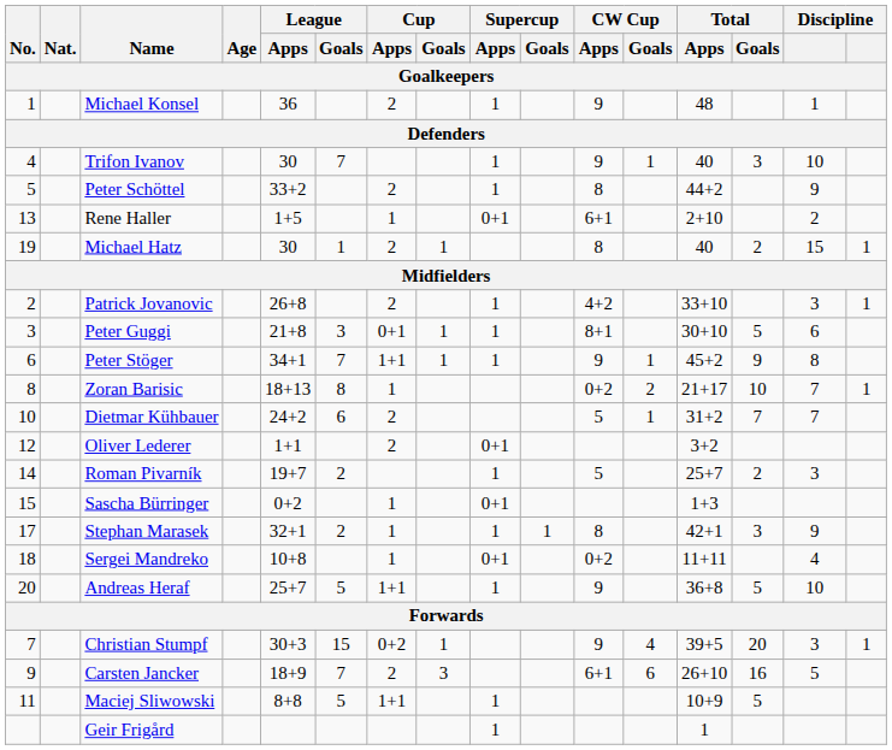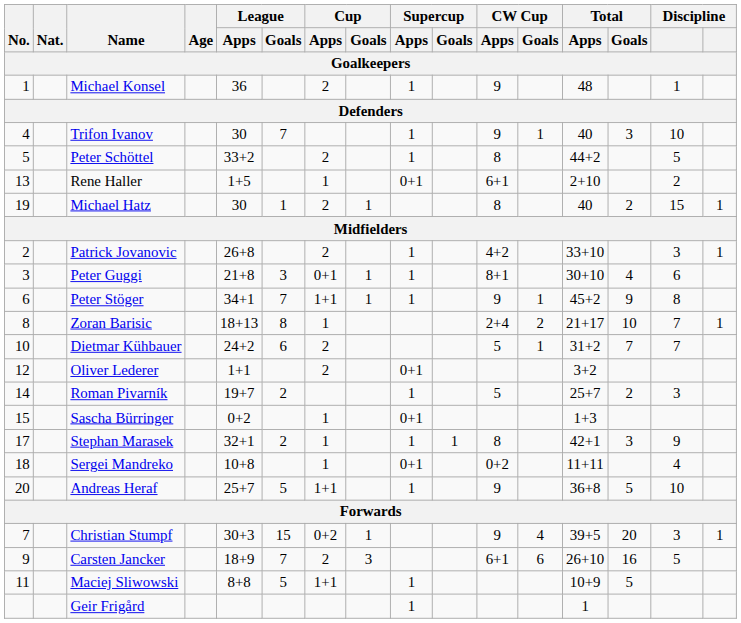Peter Schöttel | column 15: 9 -> 5
Peter Guggi | Total / Goals: 5 -> 4
Zoran Barisic | CW Cup / Apps: 0+2 -> 2+4
